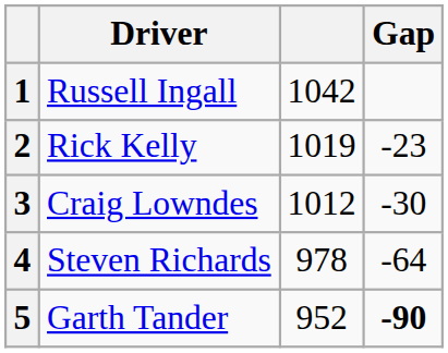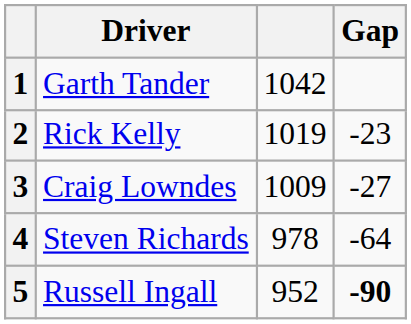1 | Driver: Russell Ingall -> Garth Tander
3 | column 3: 1012 -> 1009
3 | Gap: -30 -> -27
5 | Driver: Garth Tander -> Russell Ingall
